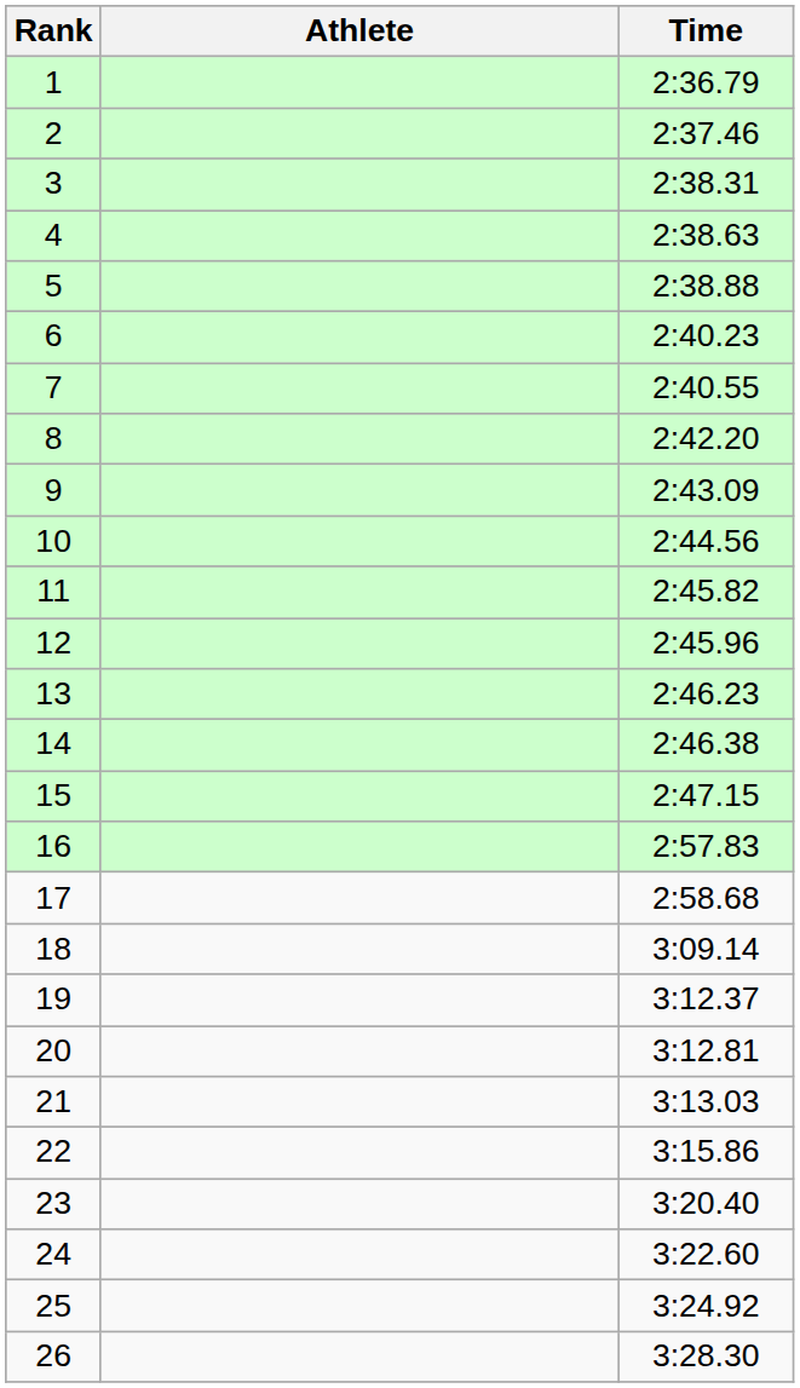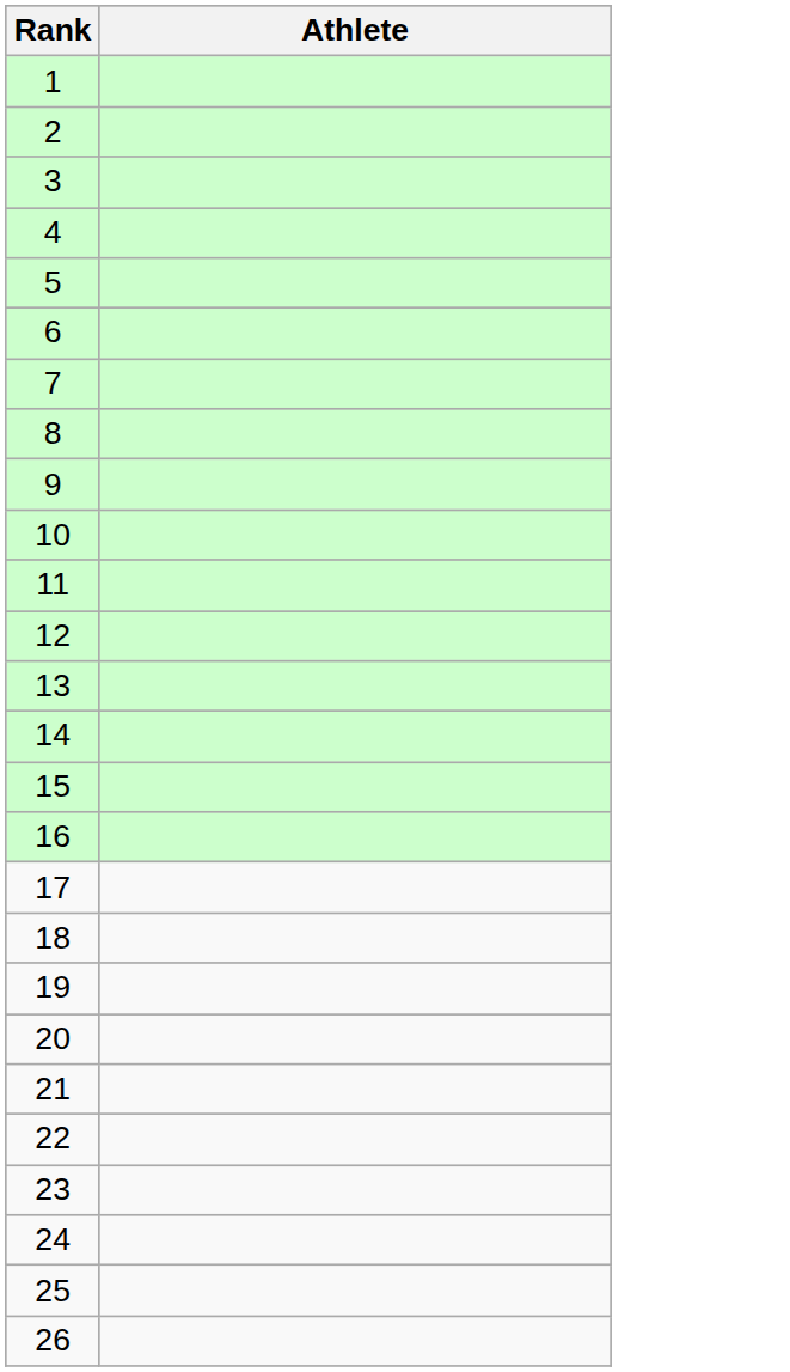- column: Time | 2:36.79 | 2:37.46 | 2:38.31 | 2:38.63 | 2:38.88 | 2:40.23 | 2:40.55 | 2:42.20 | 2:43.09 | 2:44.56 | 2:45.82 | 2:45.96 | 2:46.23 | 2:46.38 | 2:47.15 | 2:57.83 | 2:58.68 | 3:09.14 | 3:12.37 | 3:12.81 | 3:13.03 | 3:15.86 | 3:20.40 | 3:22.60 | 3:24.92 | 3:28.30
